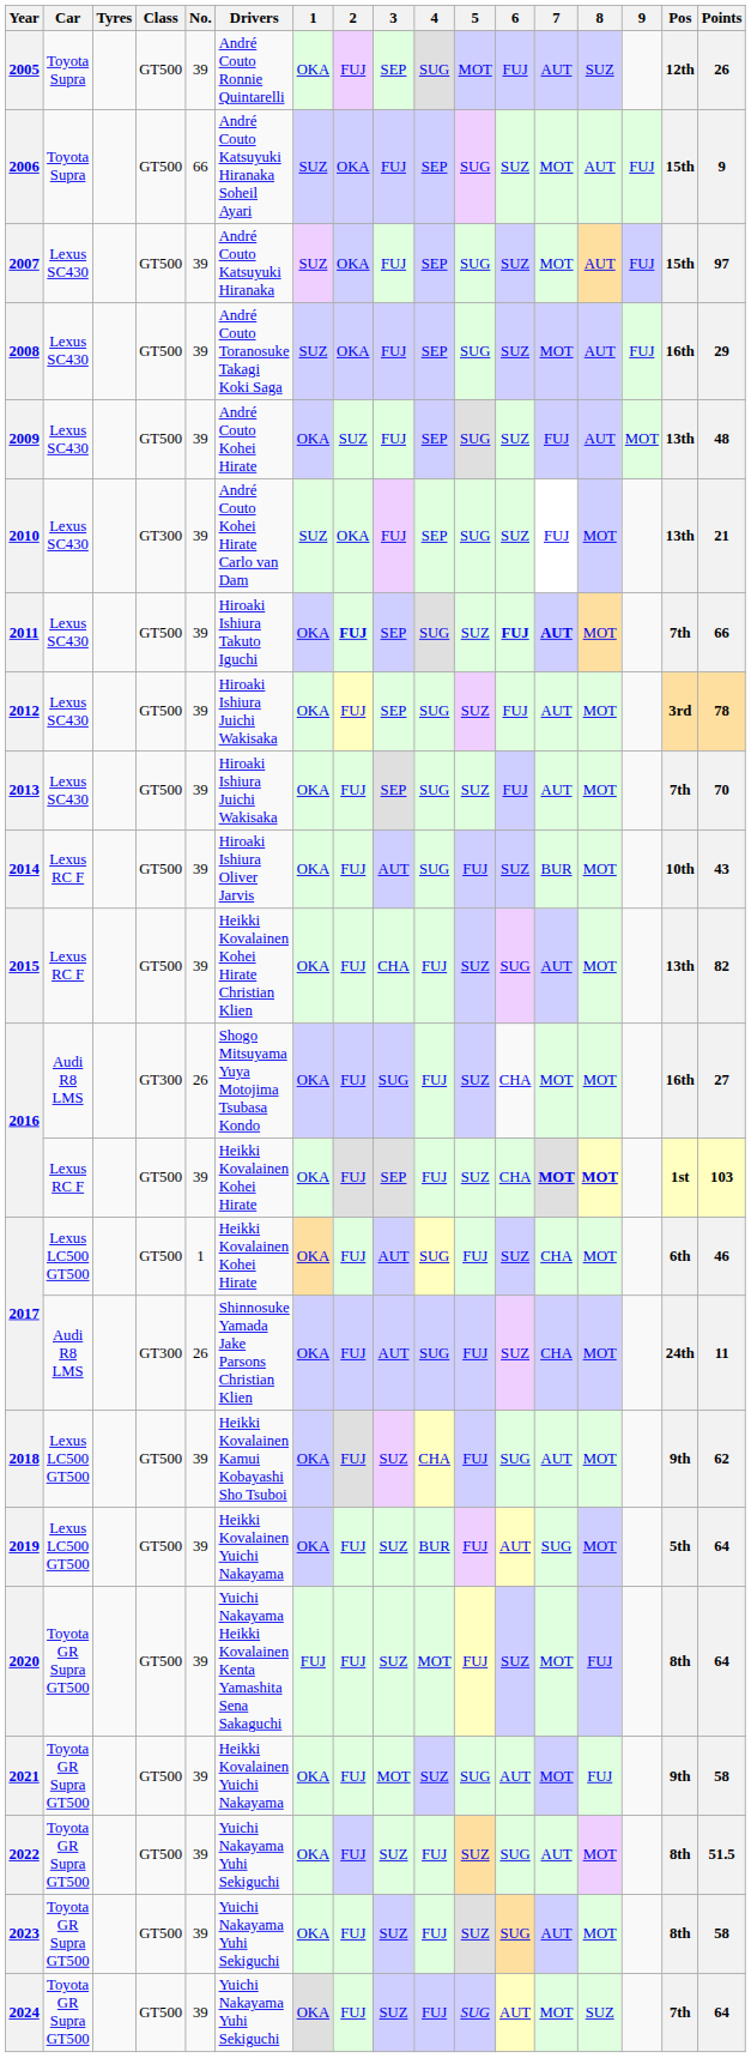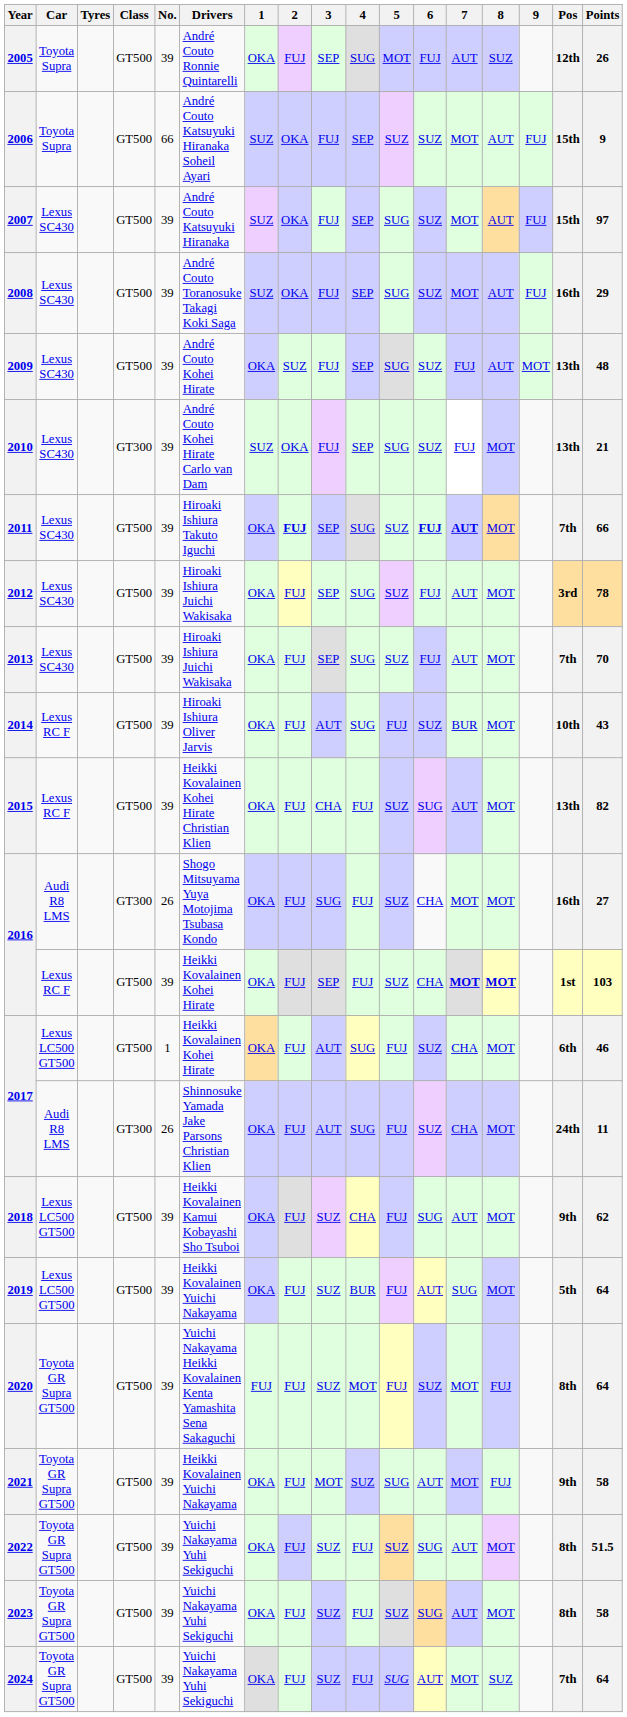2006 | 5: SUG -> SUZ
